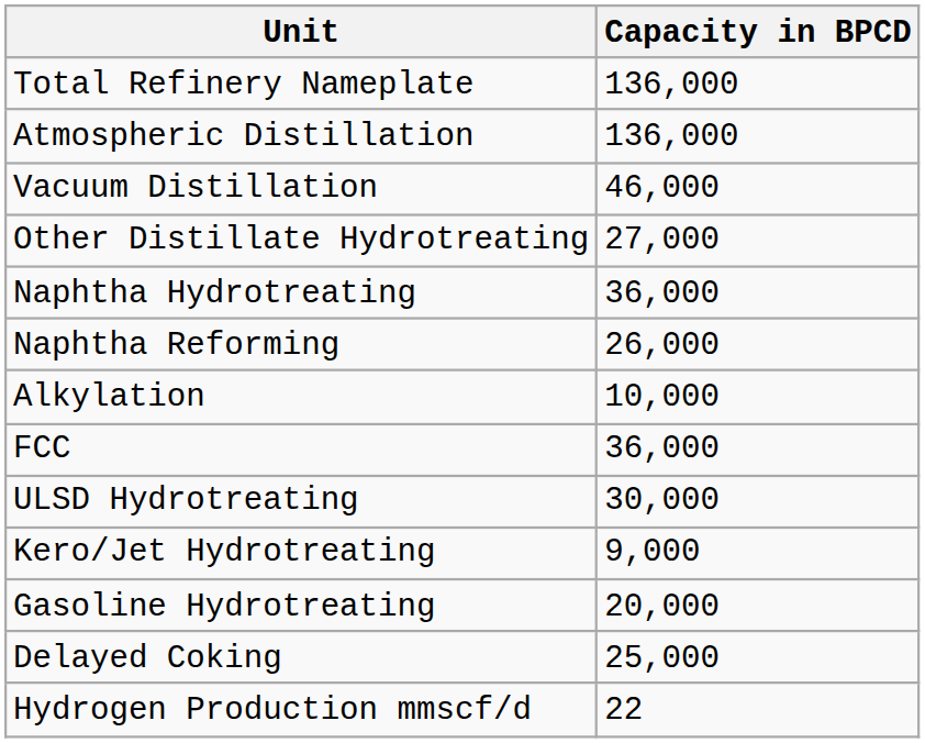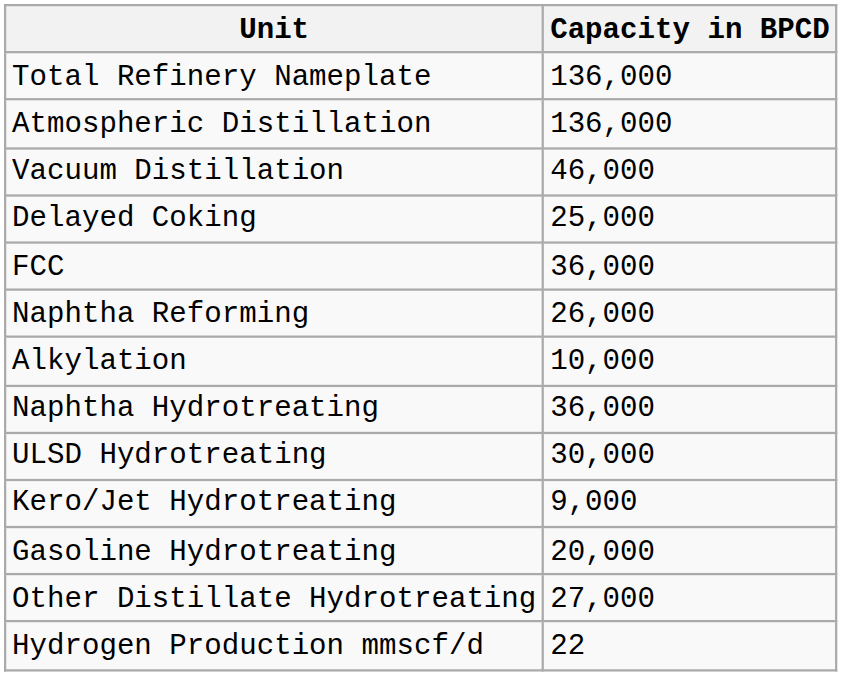rows swapped: Delayed Coking <-> Other Distillate Hydrotreating
rows swapped: FCC <-> Naphtha Hydrotreating
